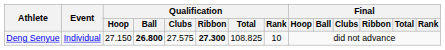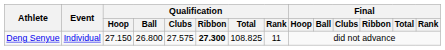Deng Senyue | Qualification / Ball: bold -> normal
Deng Senyue | Qualification / Rank: 10 -> 11
